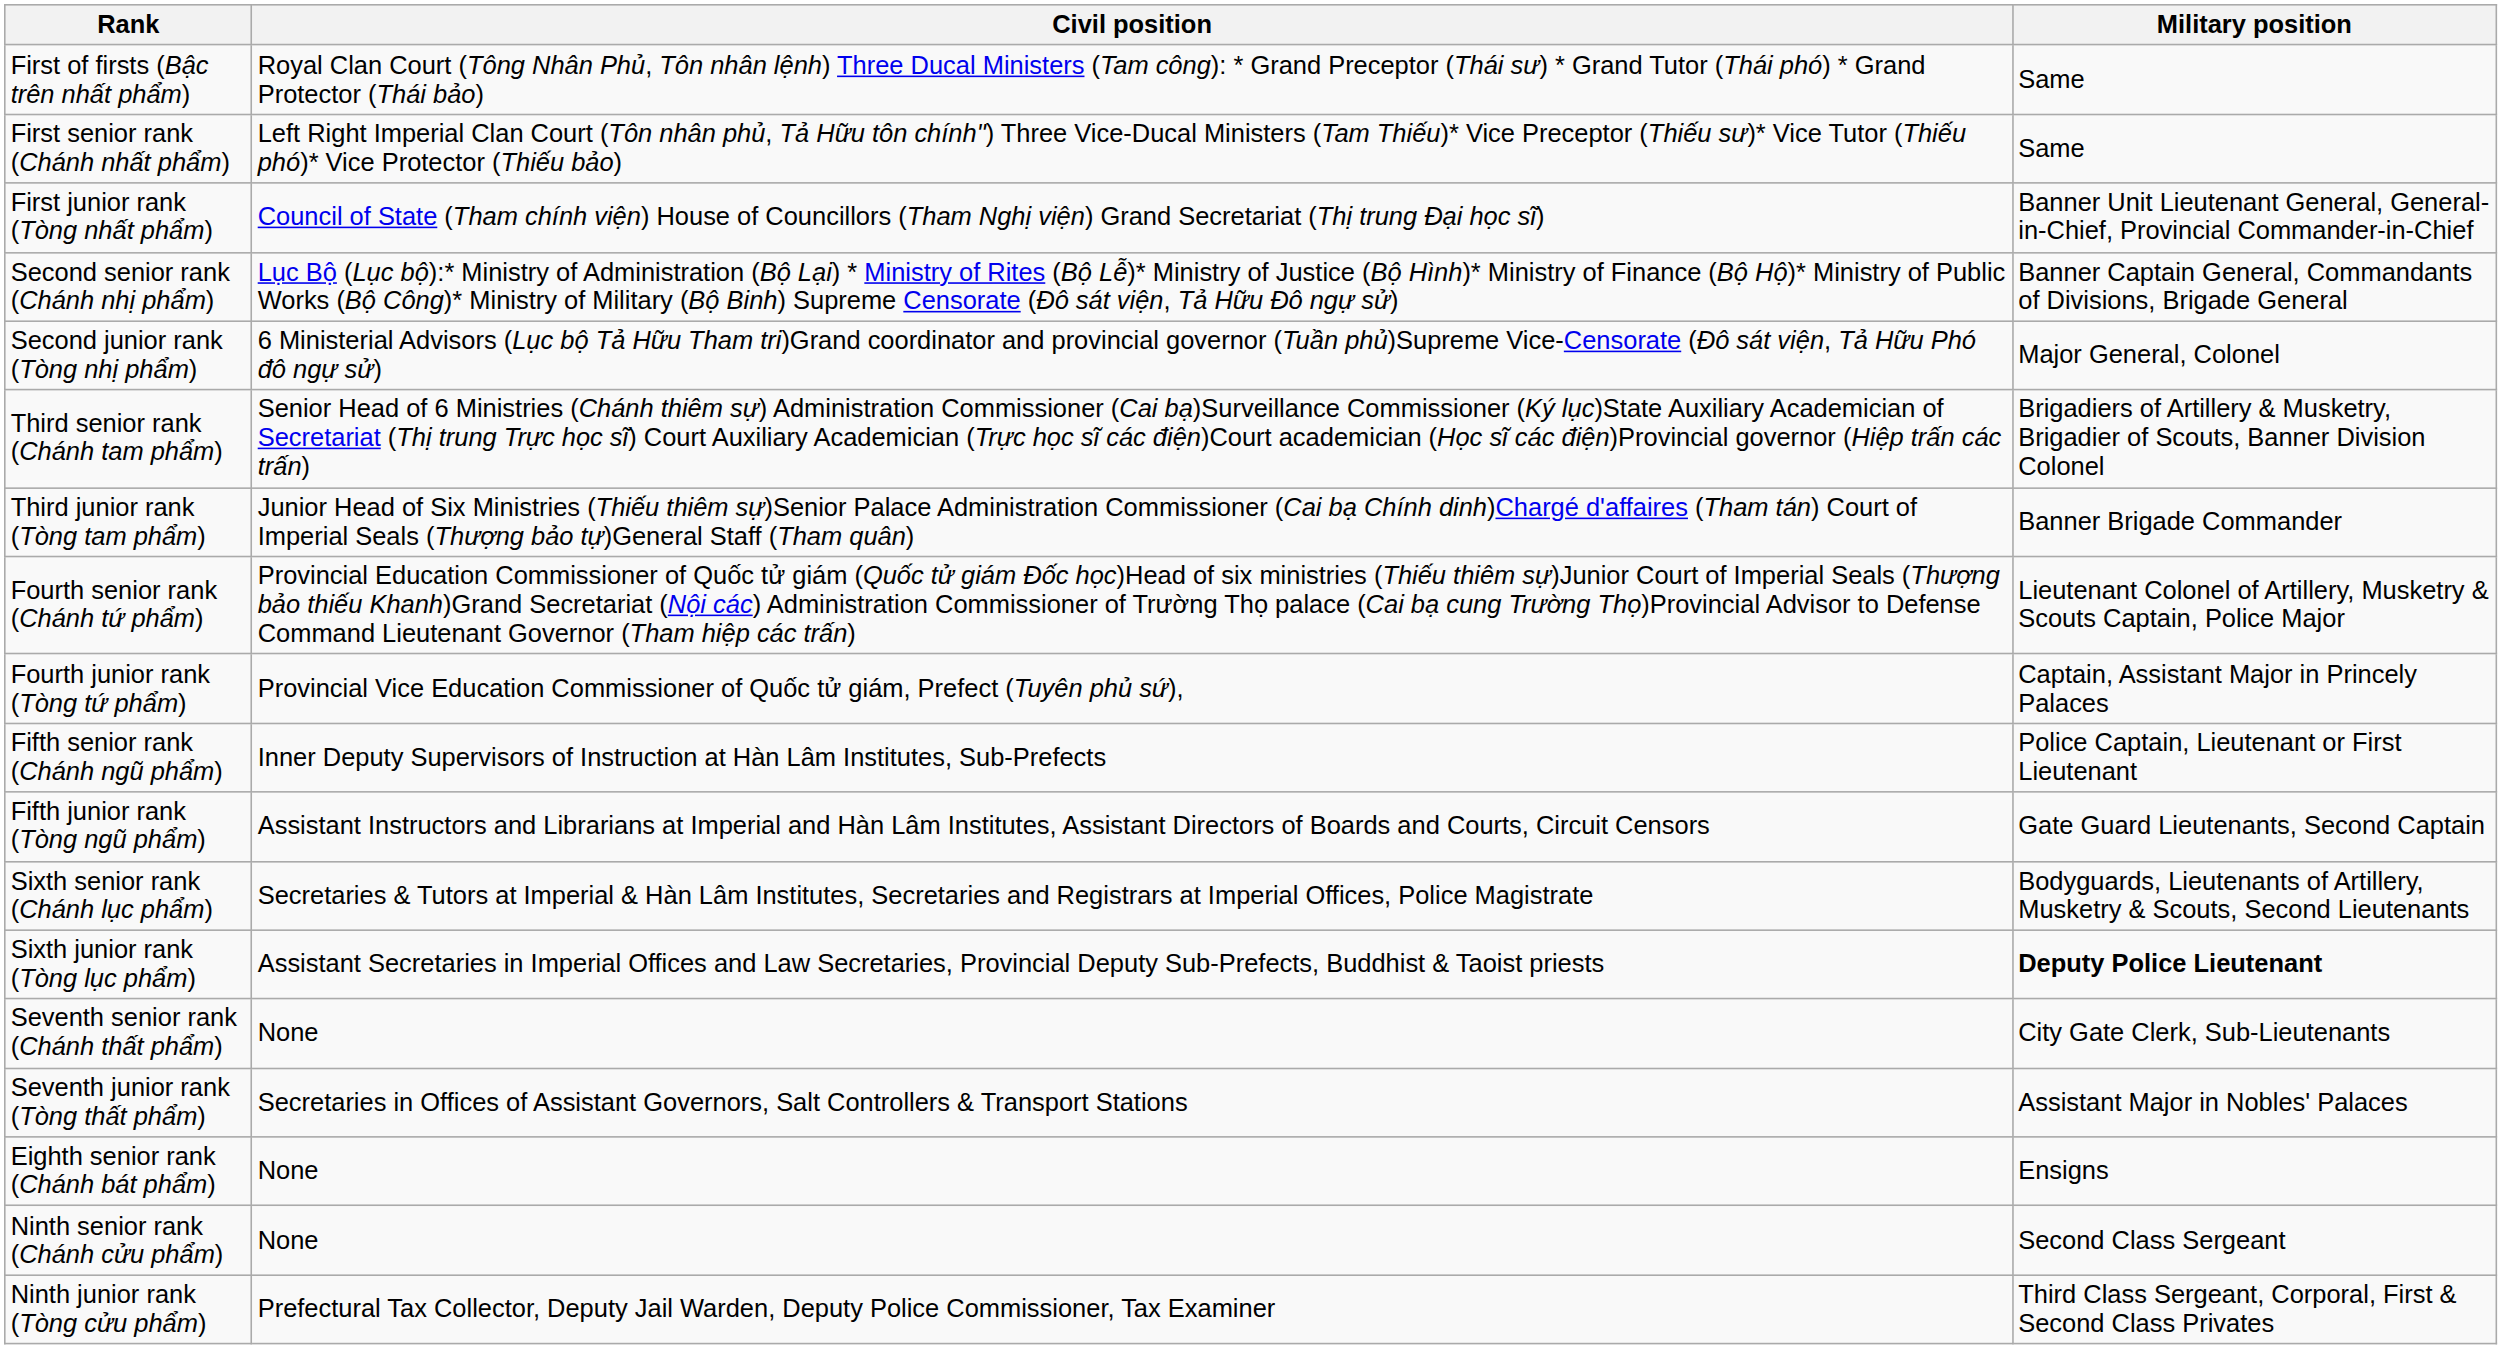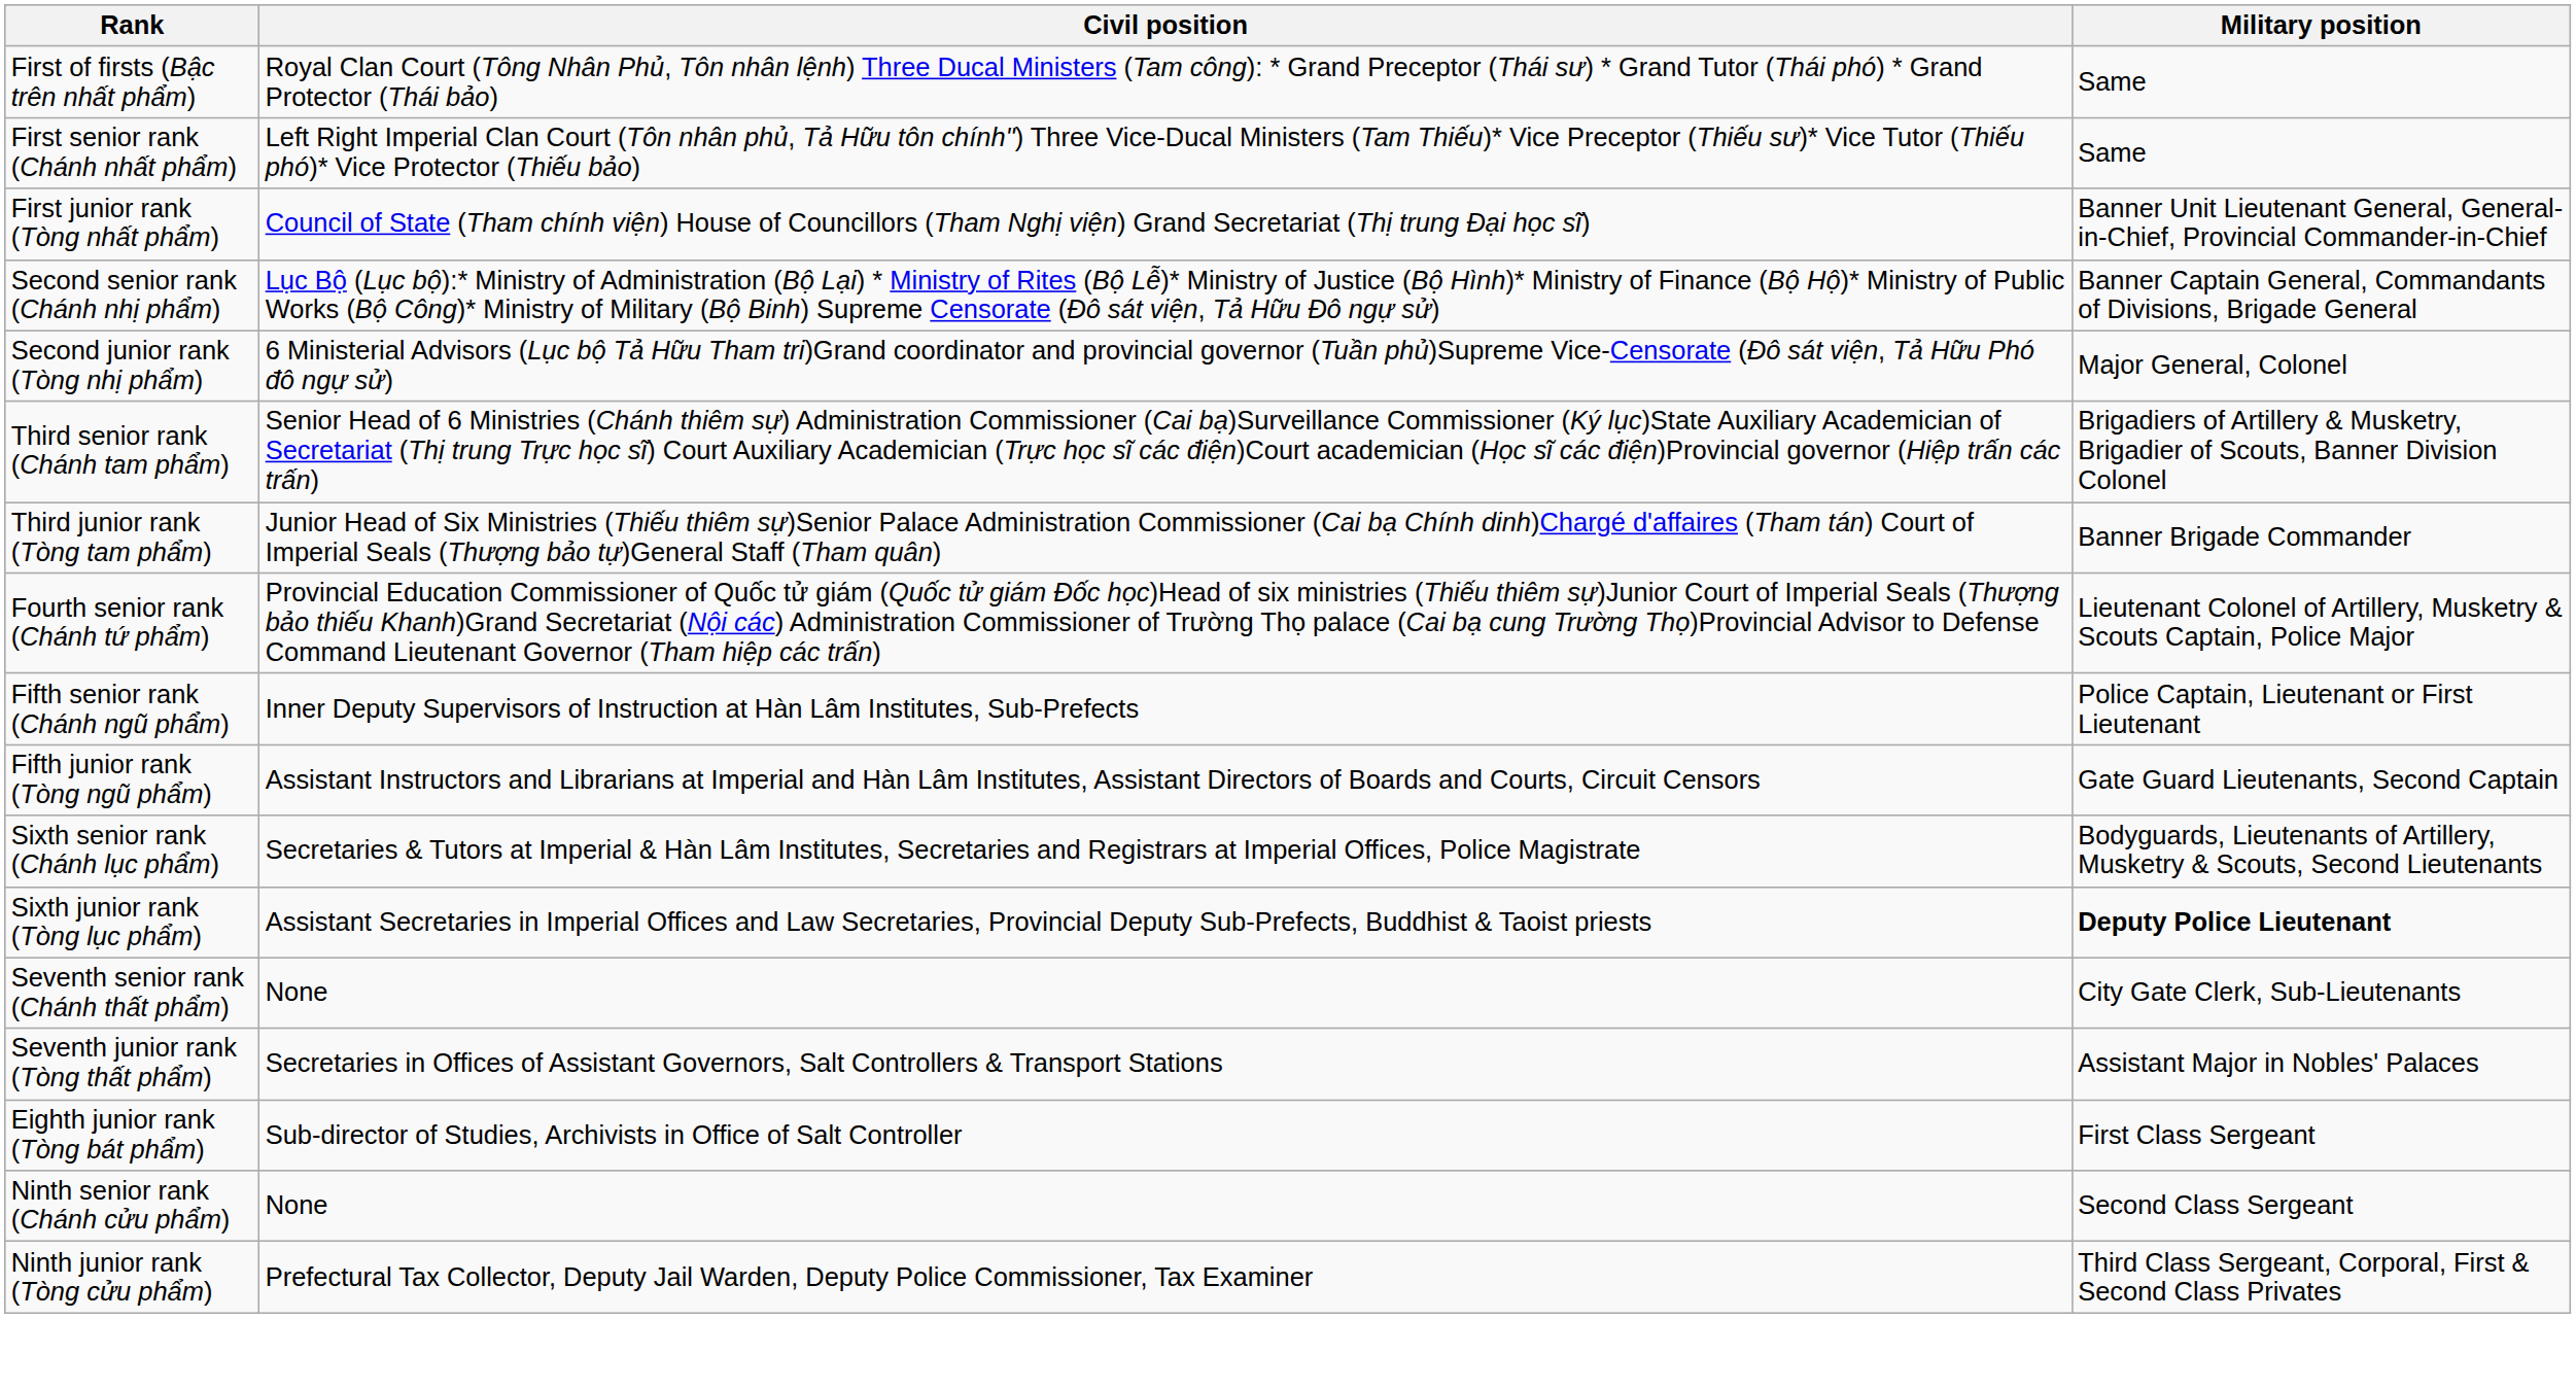- row: Fourth junior rank (Tòng tứ phẩm) | Provincial Vice Education Commissioner of Quốc tử giám, Prefect (Tuyên phủ sứ), | Captain, Assistant Major in Princely Palaces
- row: Eighth senior rank (Chánh bát phẩm) | None | Ensigns
+ row: Eighth junior rank (Tòng bát phẩm) | Sub-director of Studies, Archivists in Office of Salt Controller | First Class Sergeant
